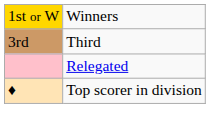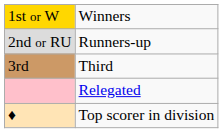+ row: 2nd or RU | Runners-up
